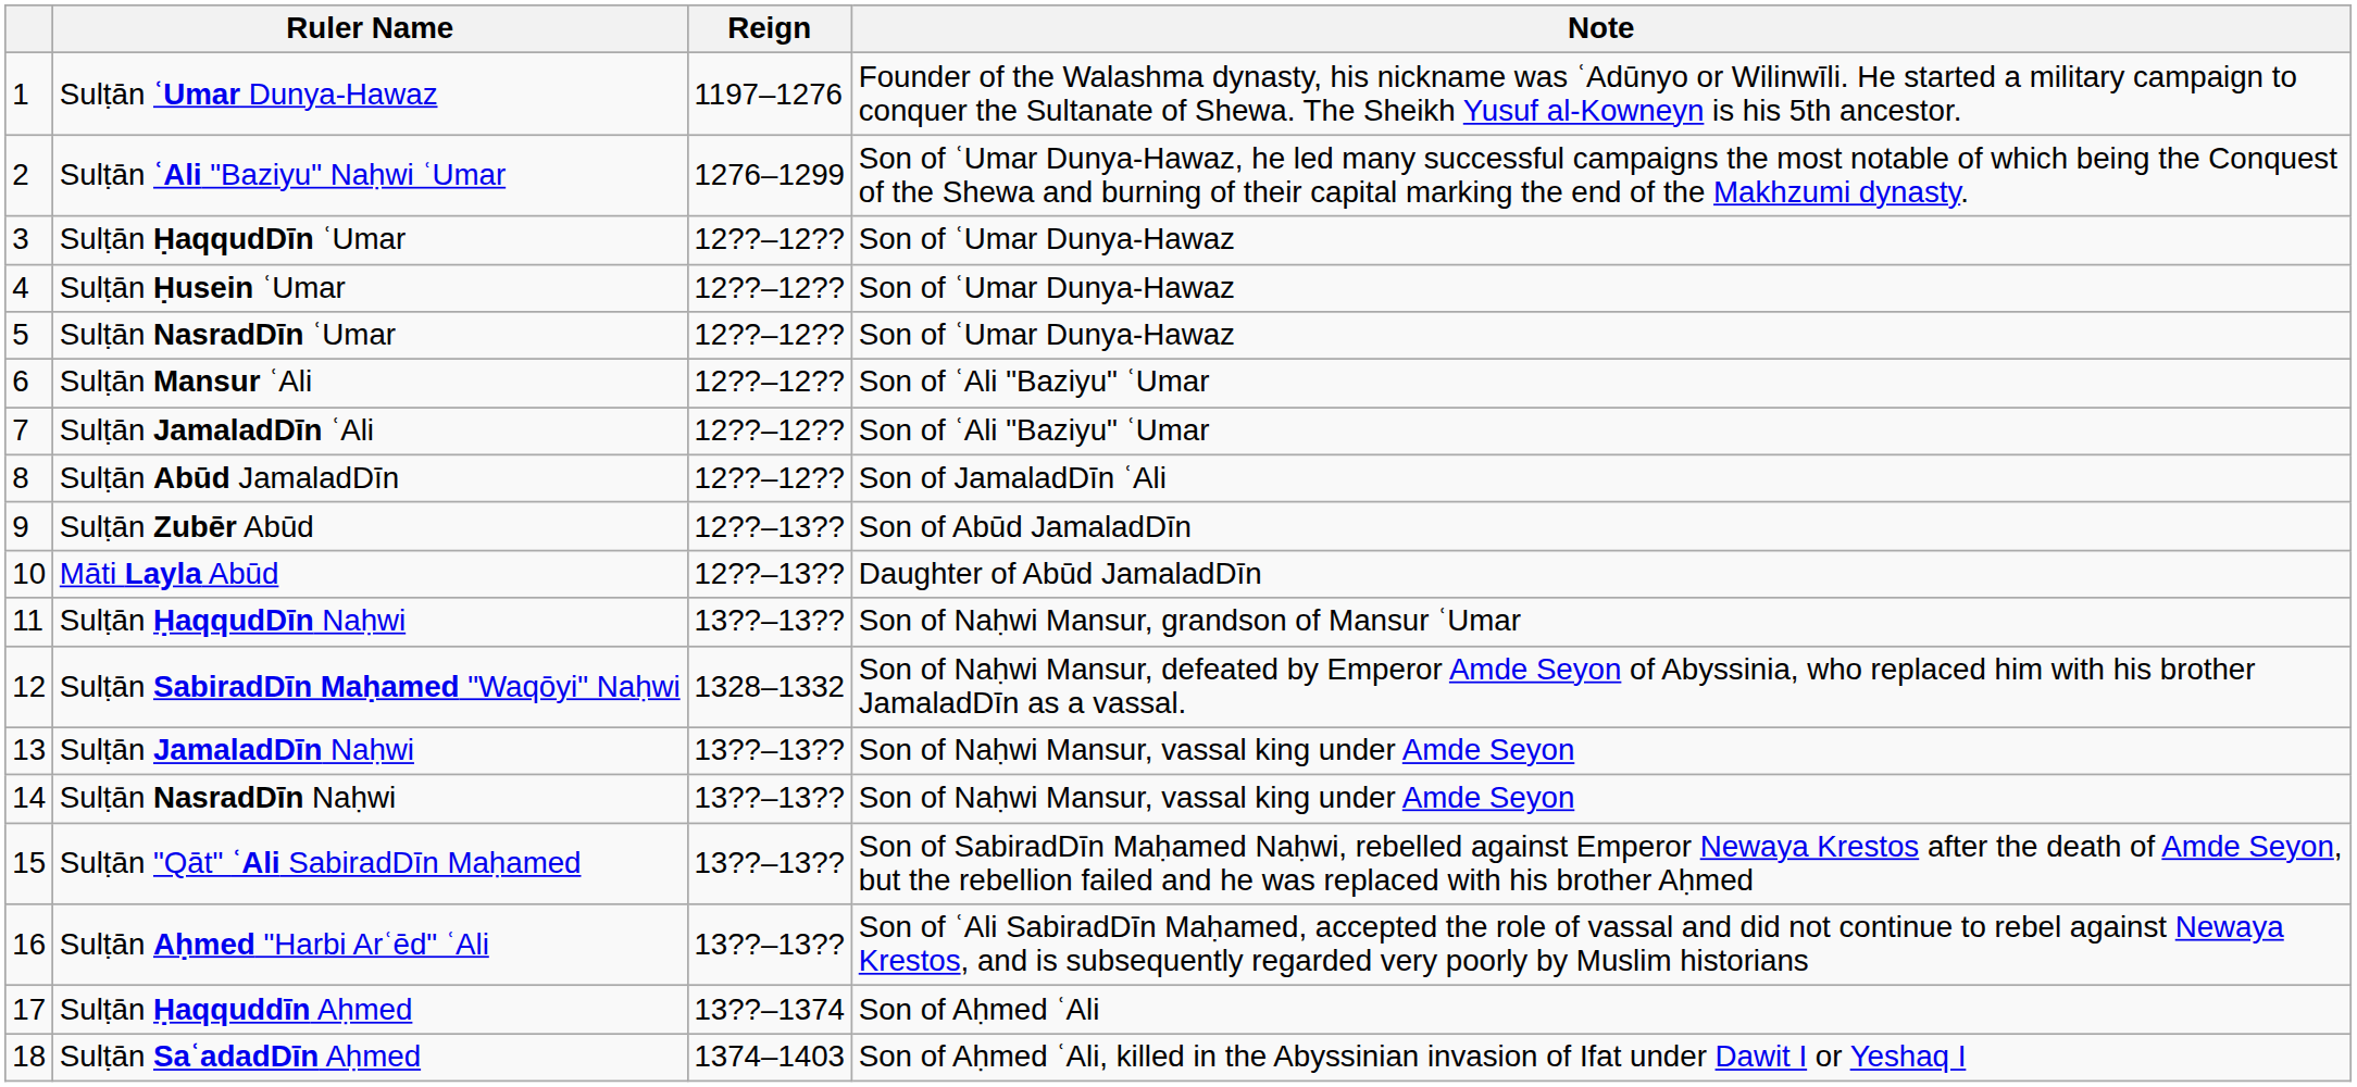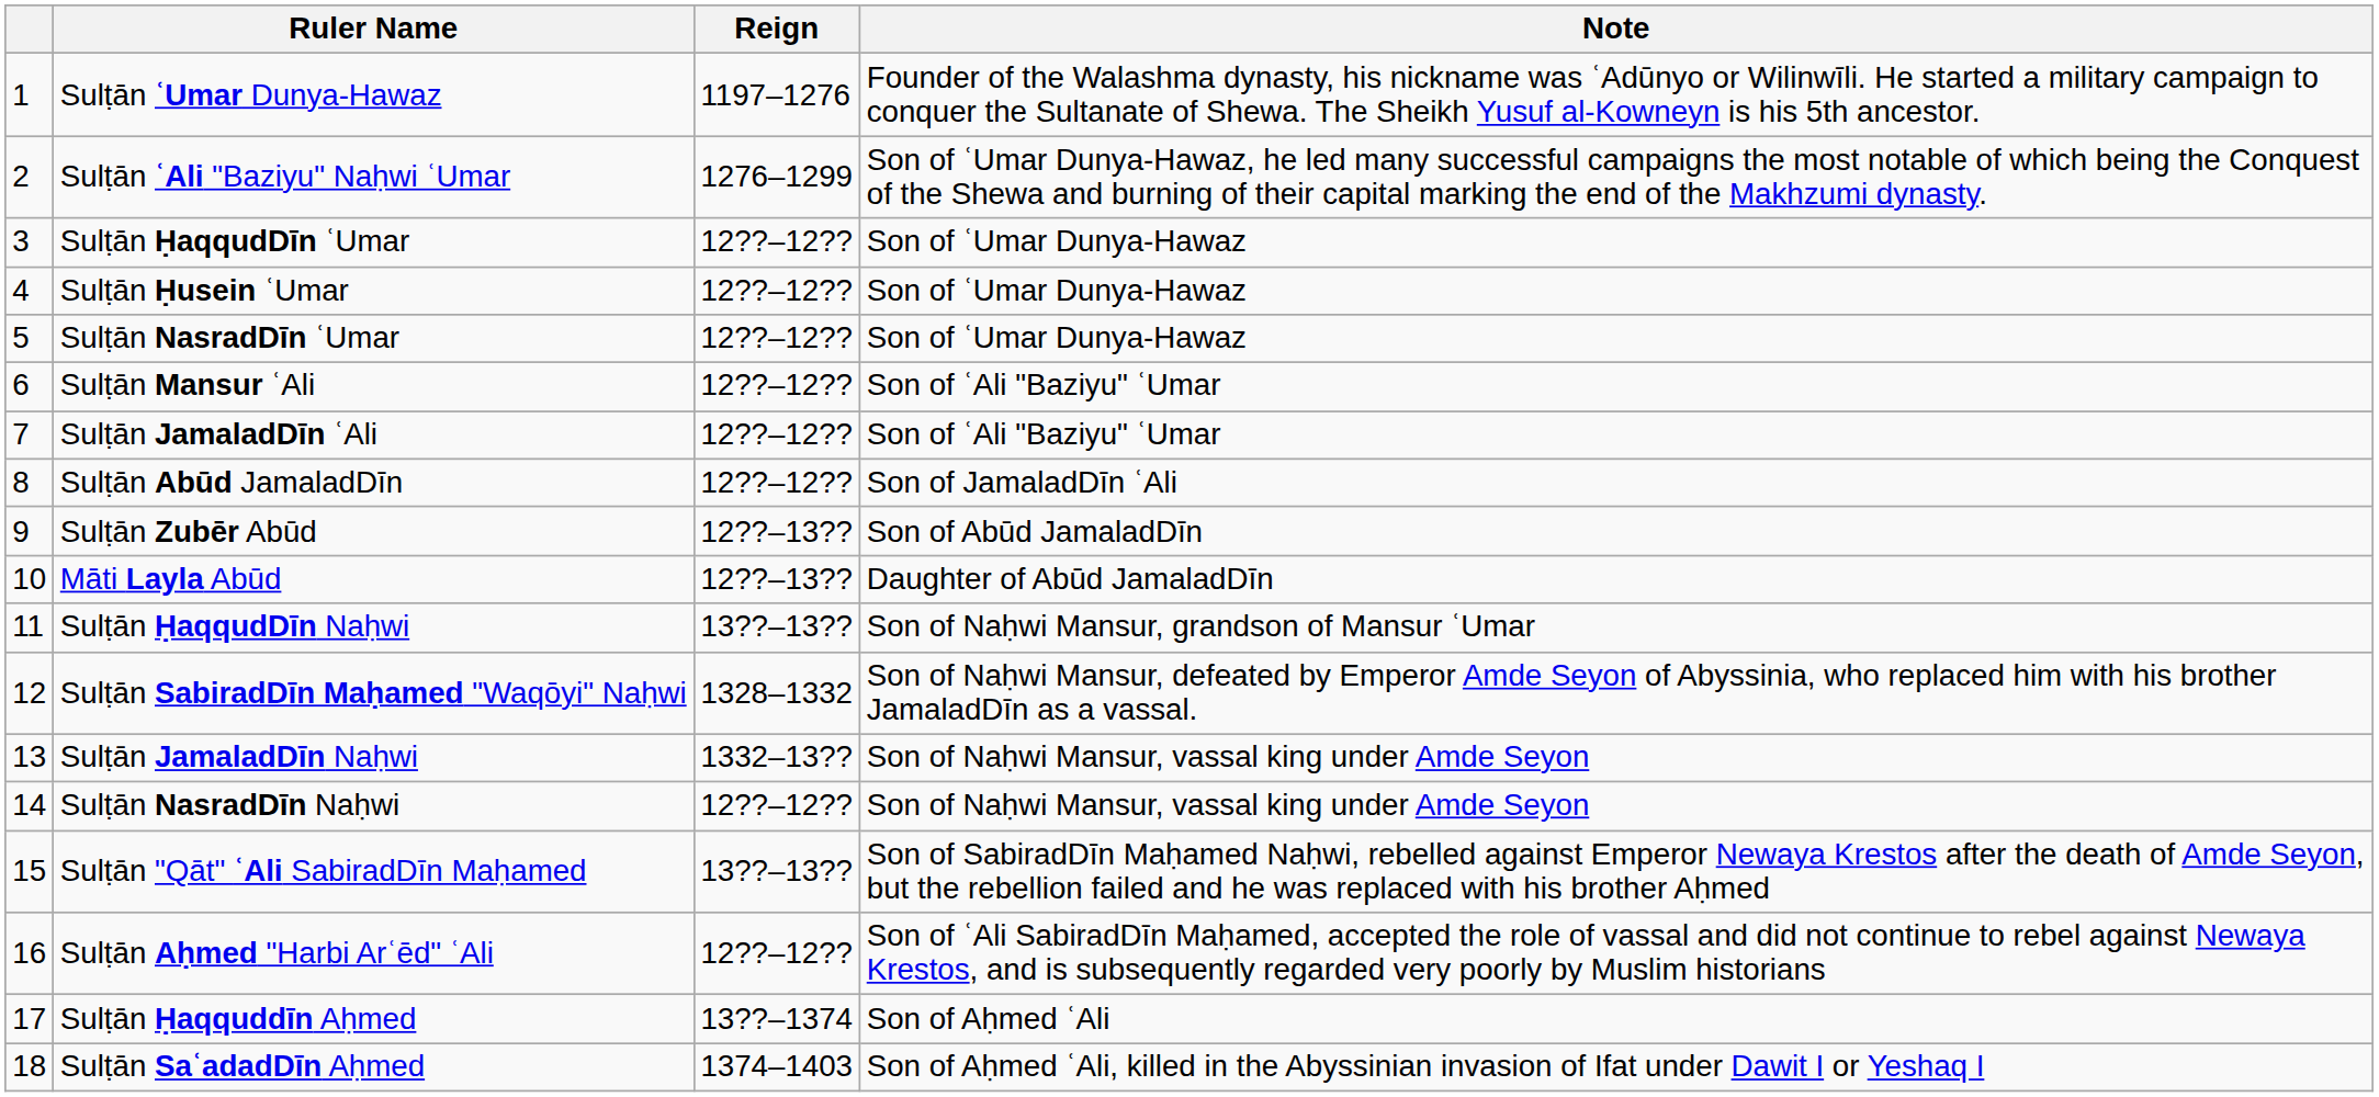Sulṭān JamaladDīn Naḥwi | Reign: 13??–13?? -> 1332–13??
Sulṭān NasradDīn Naḥwi | Reign: 13??–13?? -> 12??–12??
Sulṭān Aḥmed "Harbi Arʿēd" ʿAli | Reign: 13??–13?? -> 12??–12??
